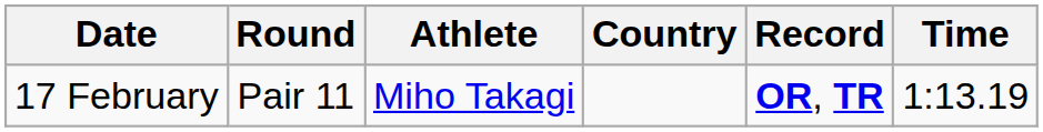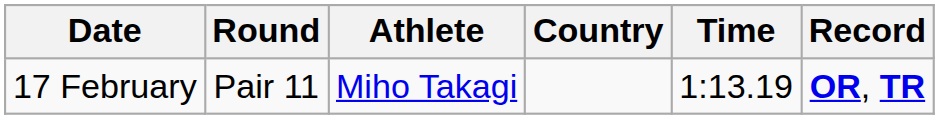columns swapped: Time <-> Record
